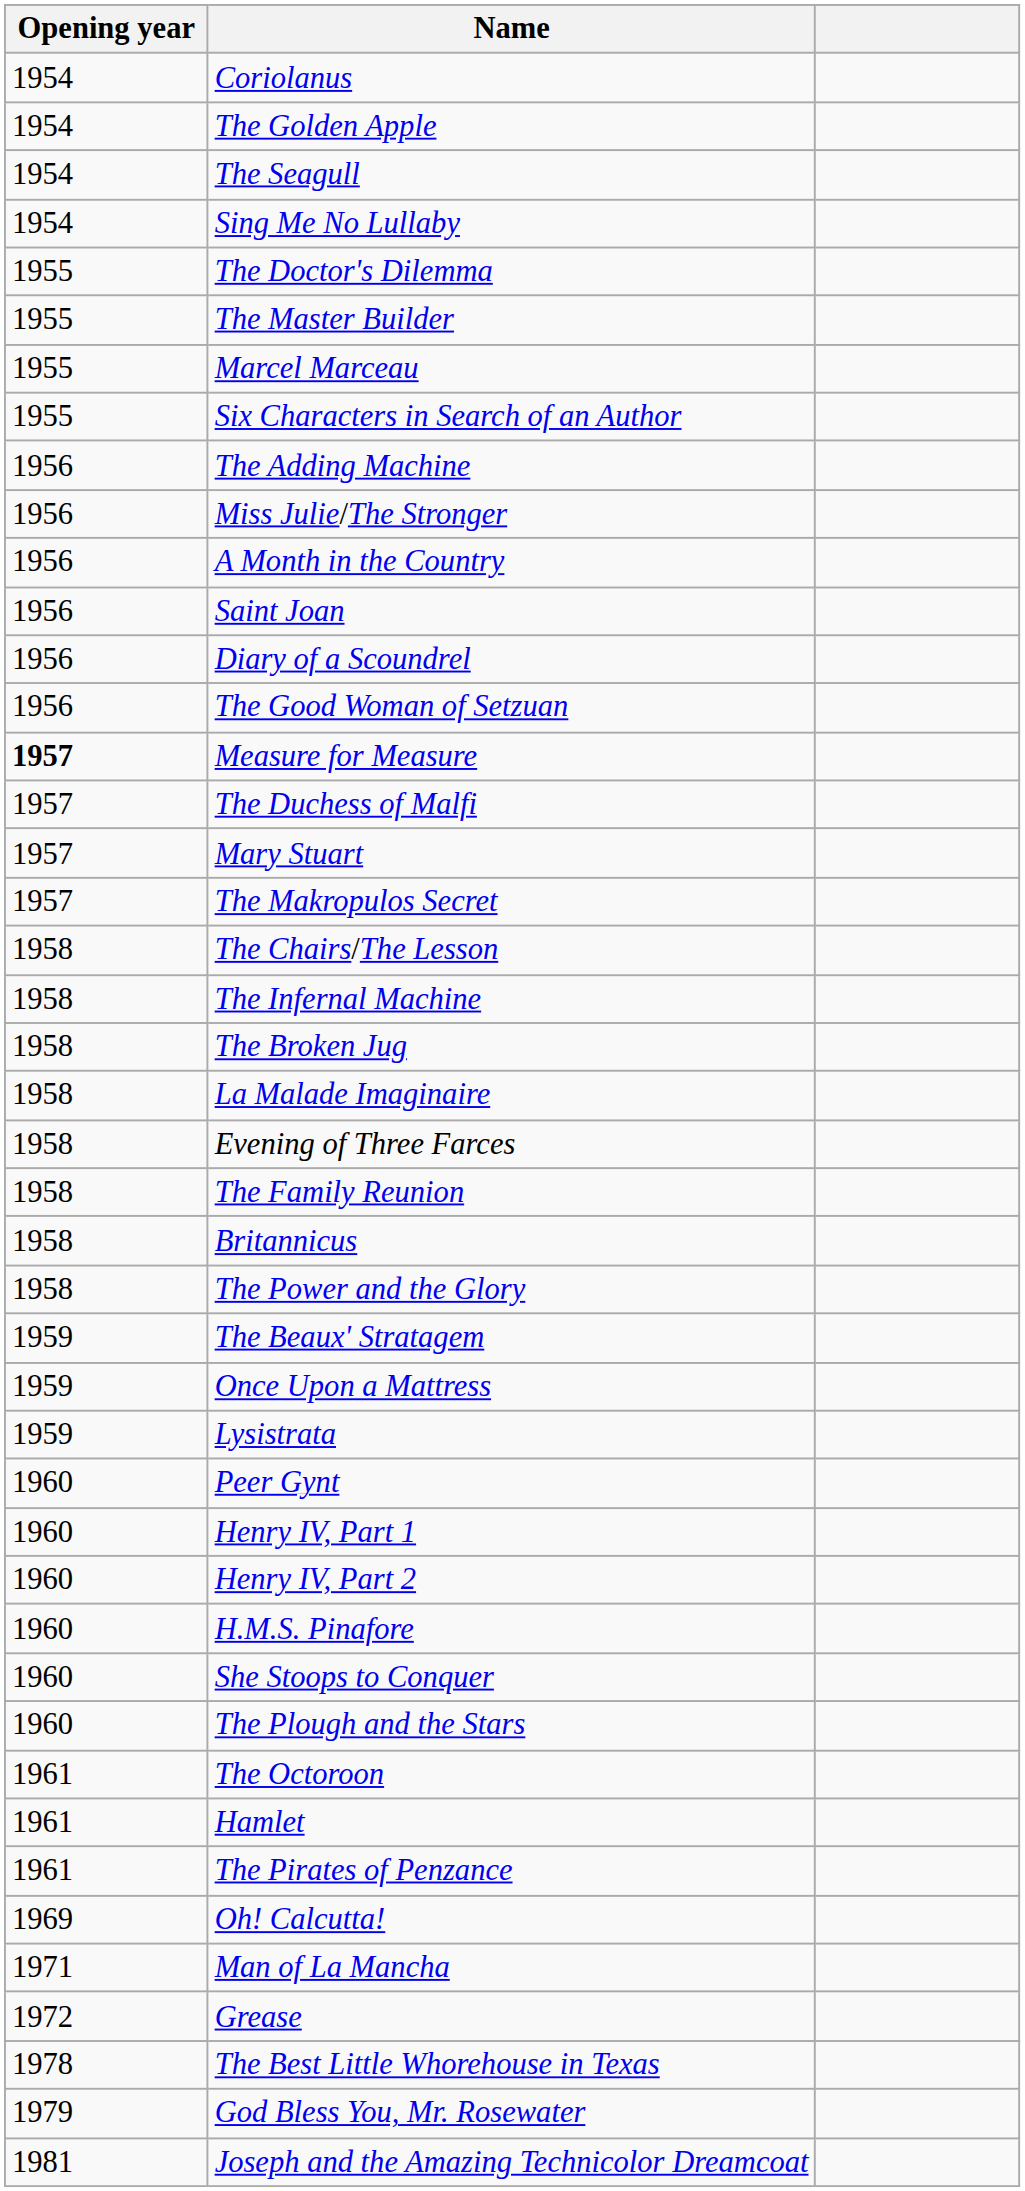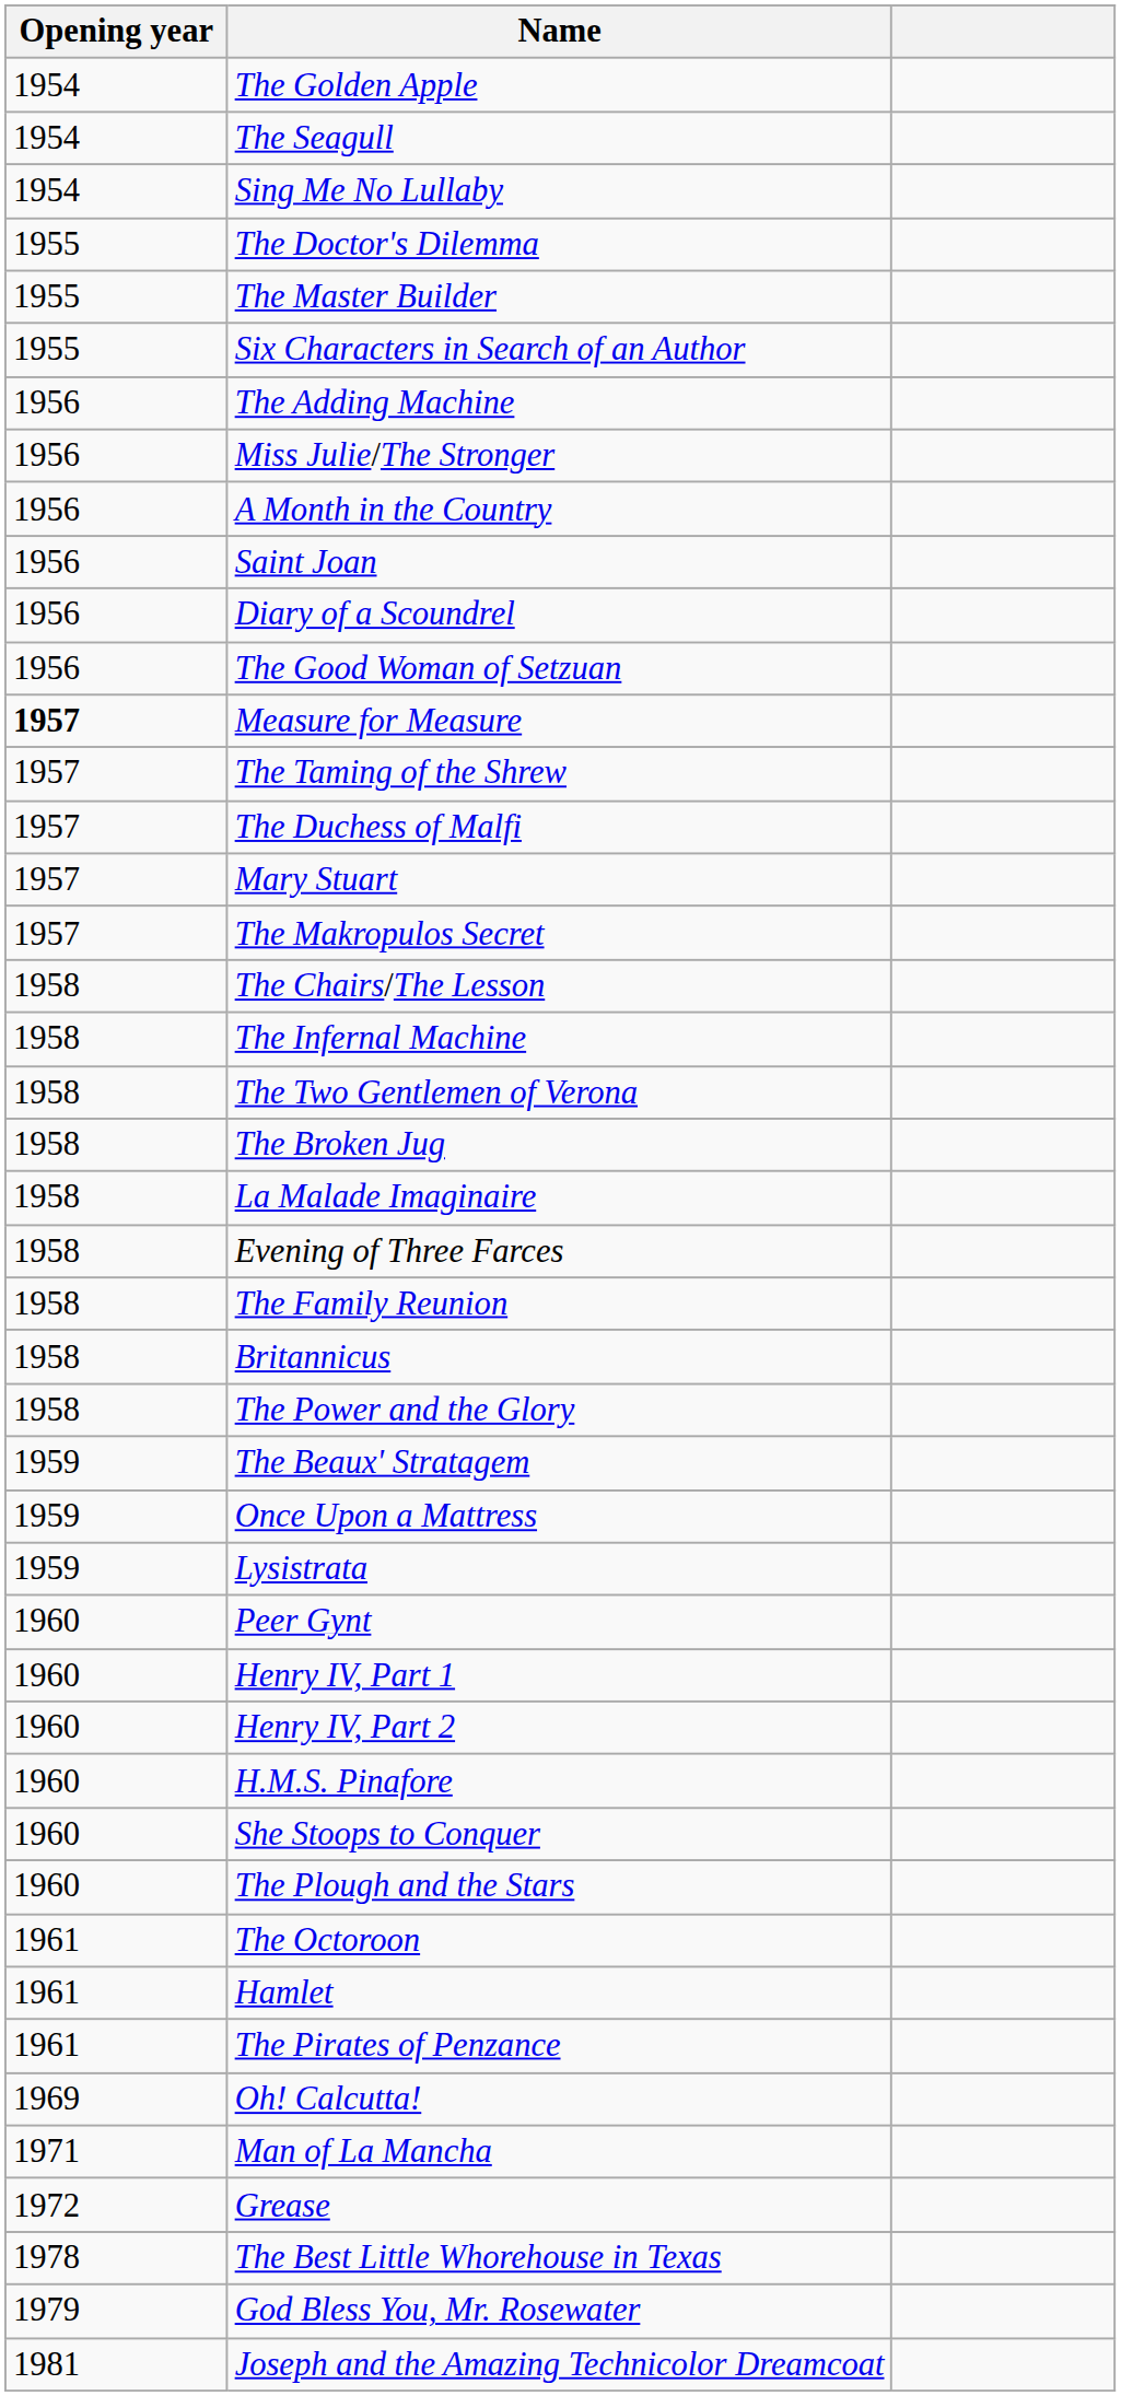- row: 1954 | Coriolanus
- row: 1955 | Marcel Marceau
+ row: 1957 | The Taming of the Shrew
+ row: 1958 | The Two Gentlemen of Verona
